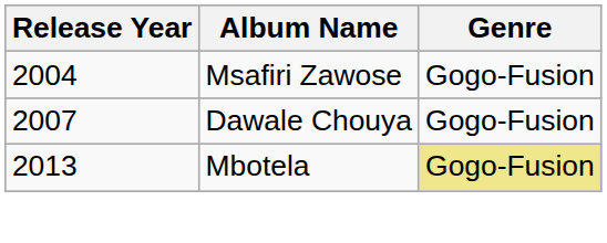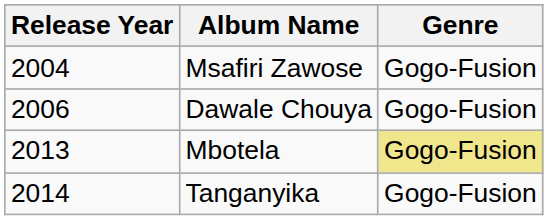Dawale Chouya | Release Year: 2007 -> 2006
+ row: 2014 | Tanganyika | Gogo-Fusion
